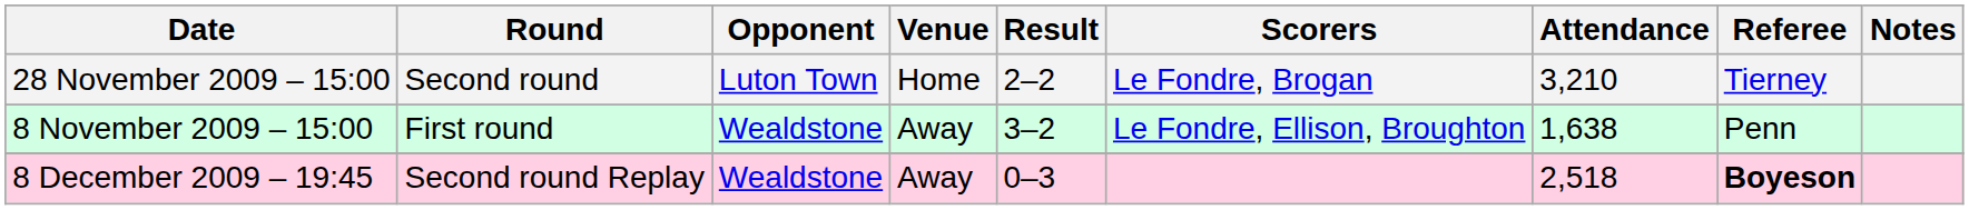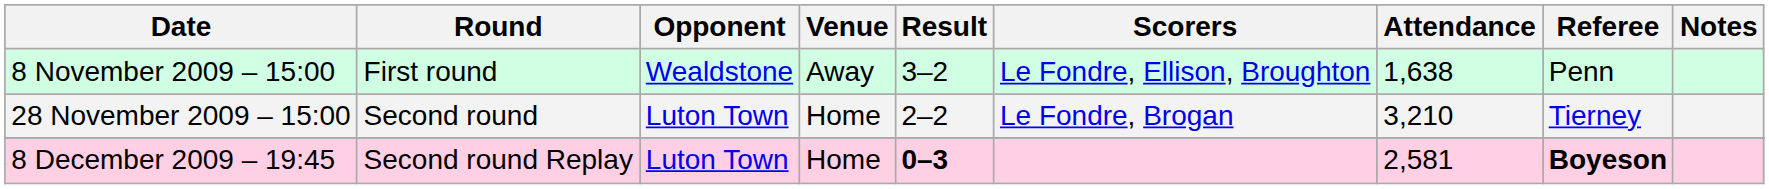rows swapped: 8 November 2009 – 15:00 <-> 28 November 2009 – 15:00
8 December 2009 – 19:45 | Opponent: Wealdstone -> Luton Town
8 December 2009 – 19:45 | Venue: Away -> Home
8 December 2009 – 19:45 | Result: normal -> bold
8 December 2009 – 19:45 | Attendance: 2,518 -> 2,581
